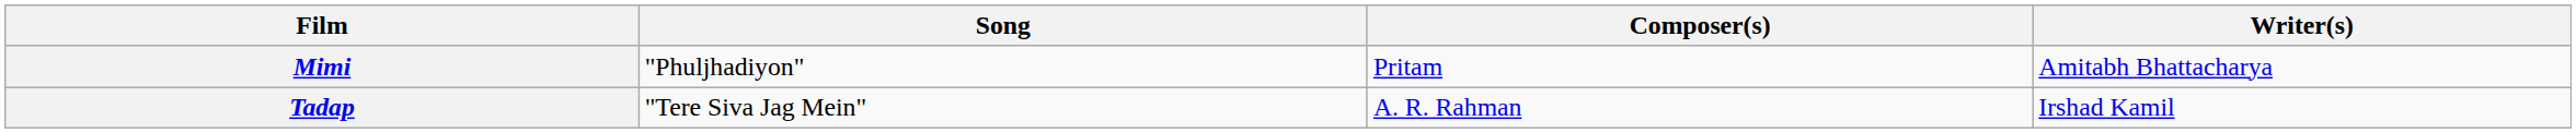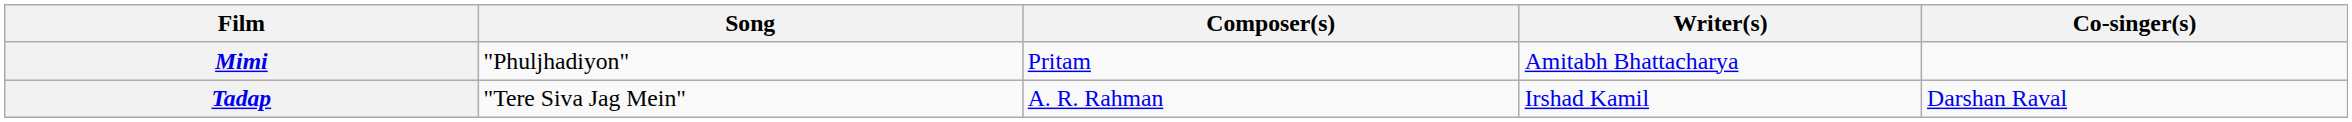+ column: Co-singer(s) | Darshan Raval
